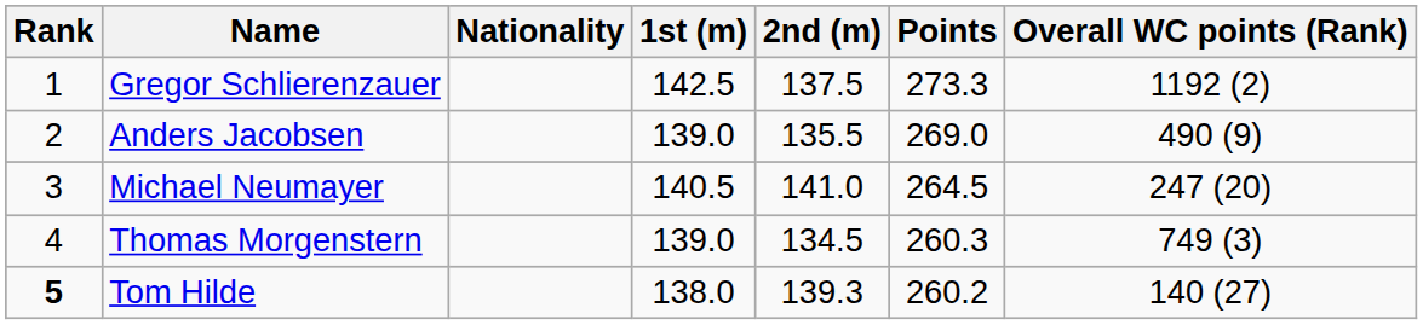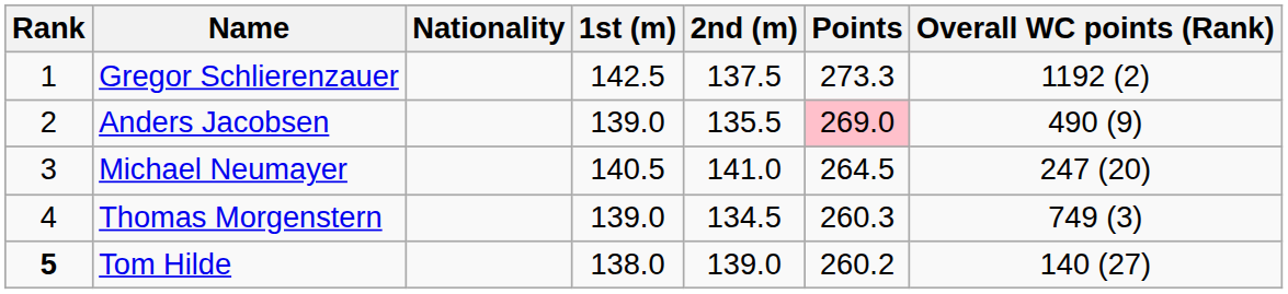Anders Jacobsen | Points: no background -> pink background
Tom Hilde | 2nd (m): 139.3 -> 139.0
